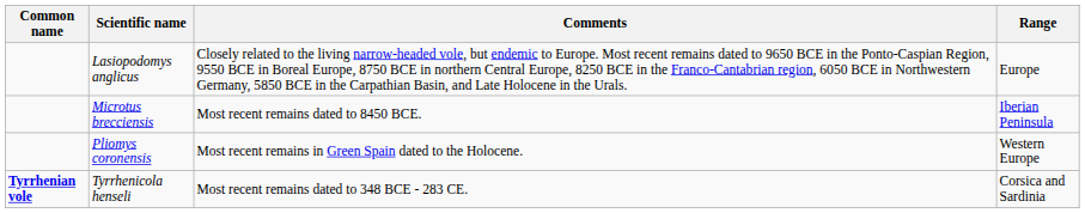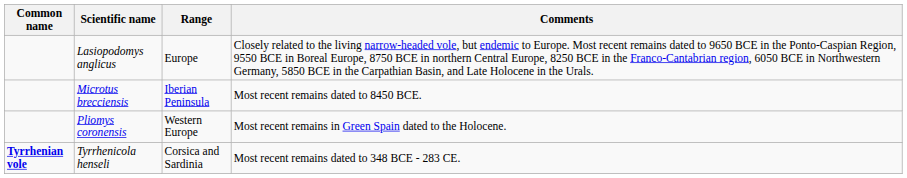columns swapped: Range <-> Comments
